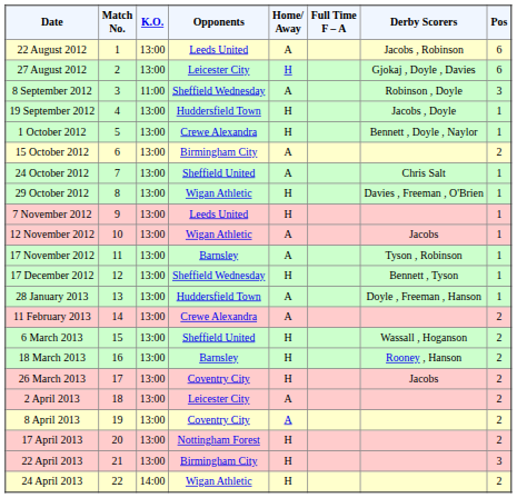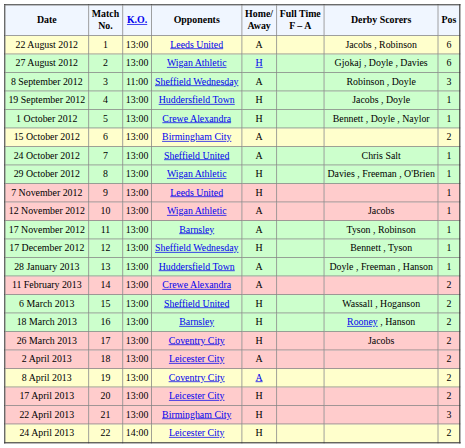27 August 2012 | Opponents: Leicester City -> Wigan Athletic
17 April 2013 | Opponents: Nottingham Forest -> Leicester City
24 April 2013 | Opponents: Wigan Athletic -> Leicester City
